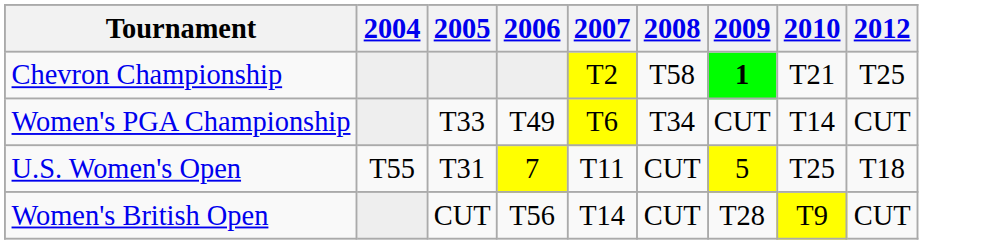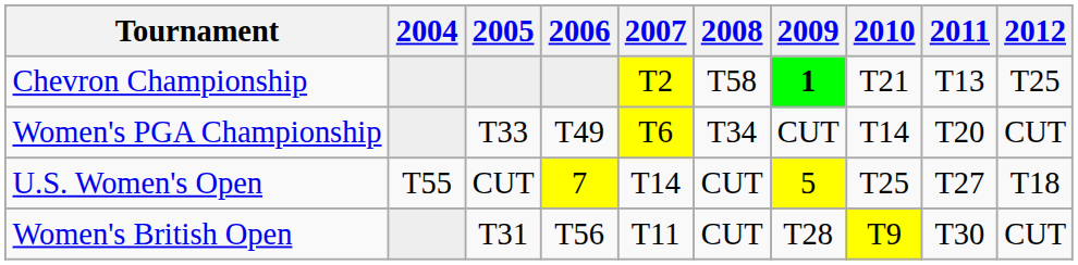+ column: 2011 | T13 | T20 | T27 | T30
U.S. Women's Open | 2005: T31 -> CUT
U.S. Women's Open | 2007: T11 -> T14
Women's British Open | 2005: CUT -> T31
Women's British Open | 2007: T14 -> T11
